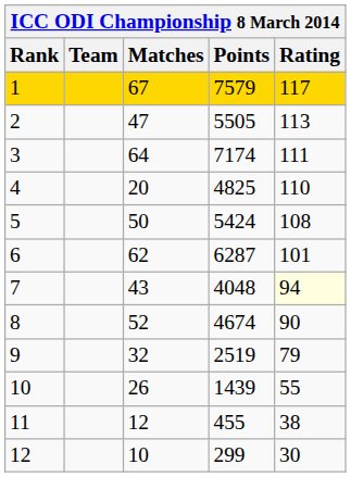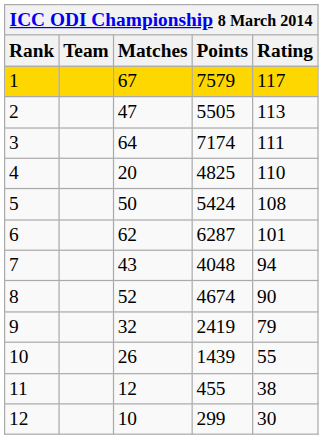7 | Rating: lightyellow background -> no background
9 | Points: 2519 -> 2419
